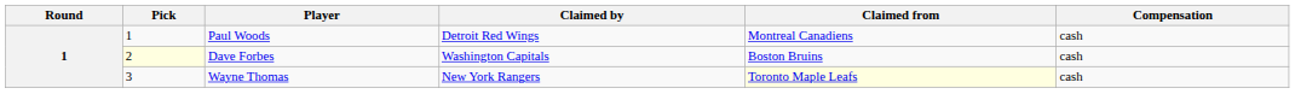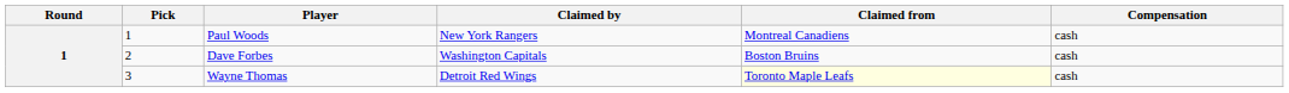Paul Woods | Claimed by: Detroit Red Wings -> New York Rangers
Dave Forbes | Pick: lightyellow background -> no background
Wayne Thomas | Claimed by: New York Rangers -> Detroit Red Wings
